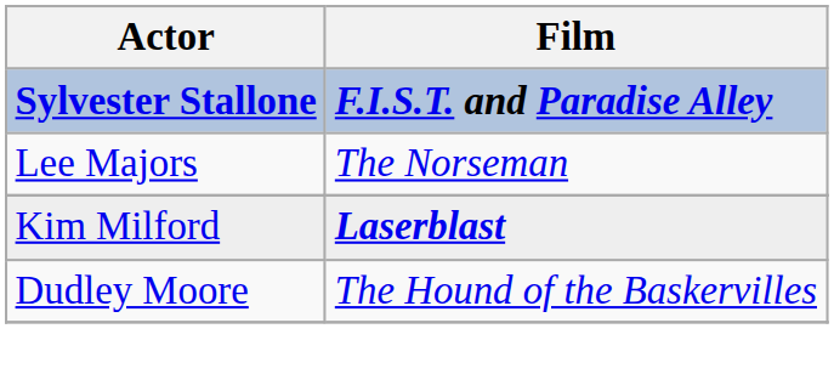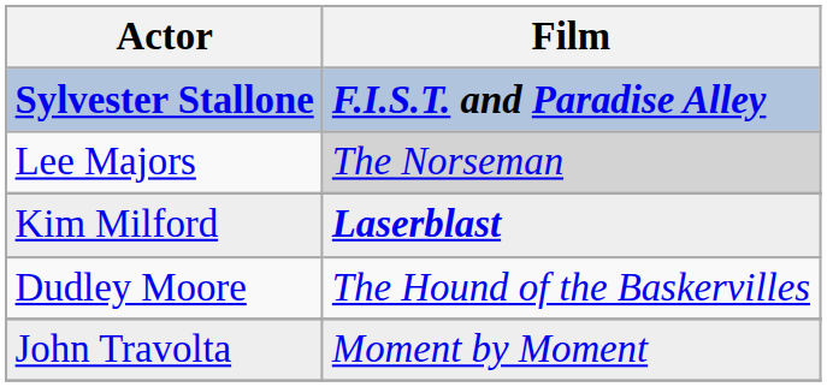Lee Majors | Film: no background -> lightgrey background
+ row: John Travolta | Moment by Moment
